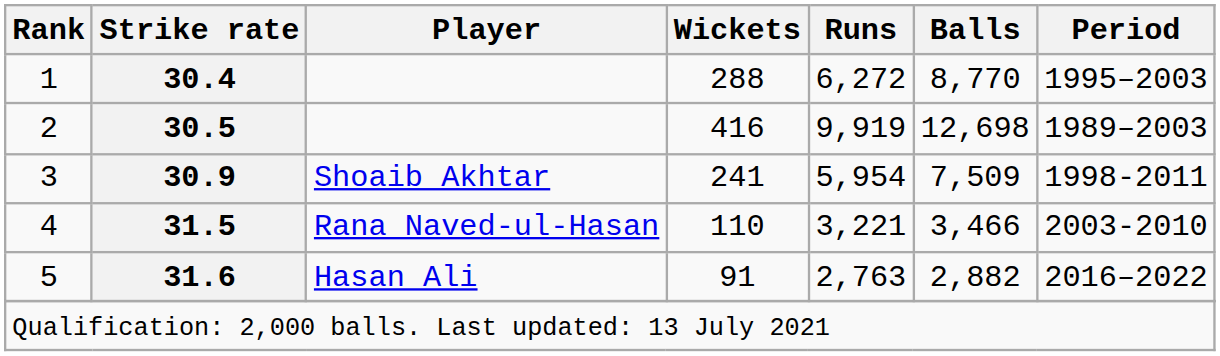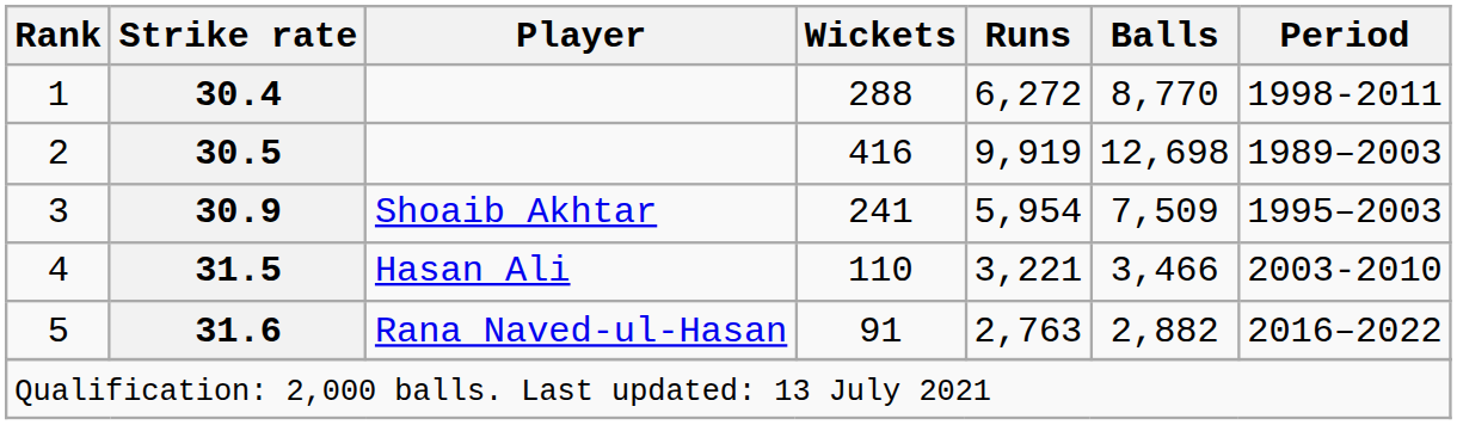1 | Period: 1995–2003 -> 1998-2011
3 | Period: 1998-2011 -> 1995–2003
4 | Player: Rana Naved-ul-Hasan -> Hasan Ali
5 | Player: Hasan Ali -> Rana Naved-ul-Hasan
